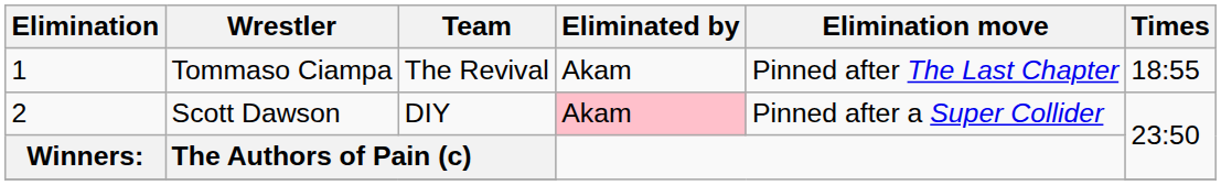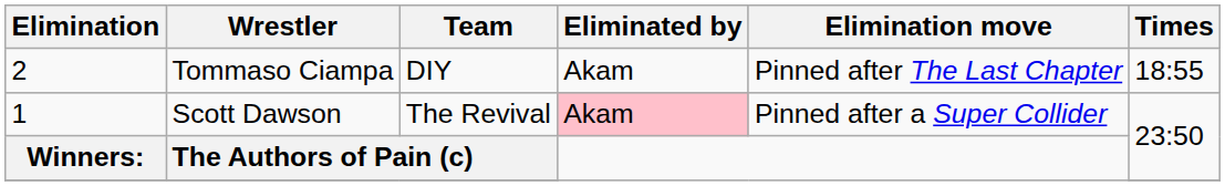Tommaso Ciampa | Elimination: 1 -> 2
Tommaso Ciampa | Team: The Revival -> DIY
Scott Dawson | Elimination: 2 -> 1
Scott Dawson | Team: DIY -> The Revival
